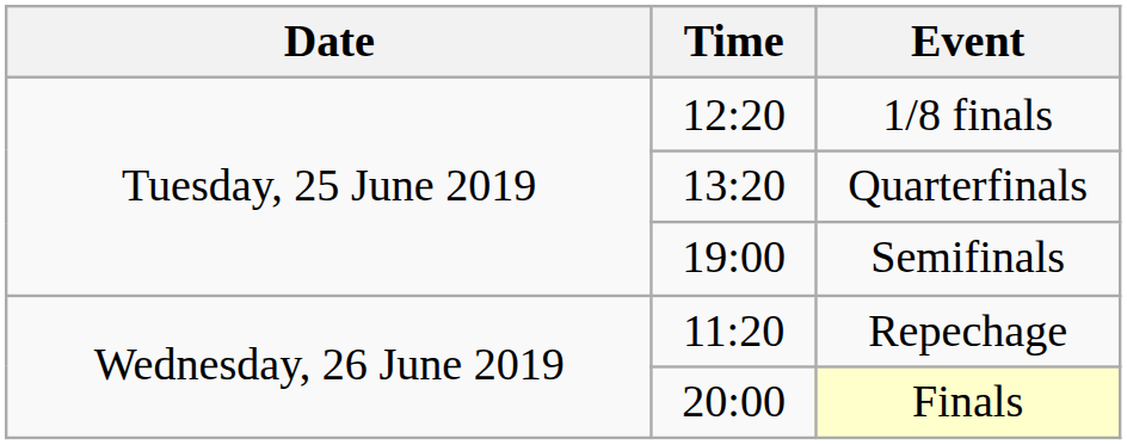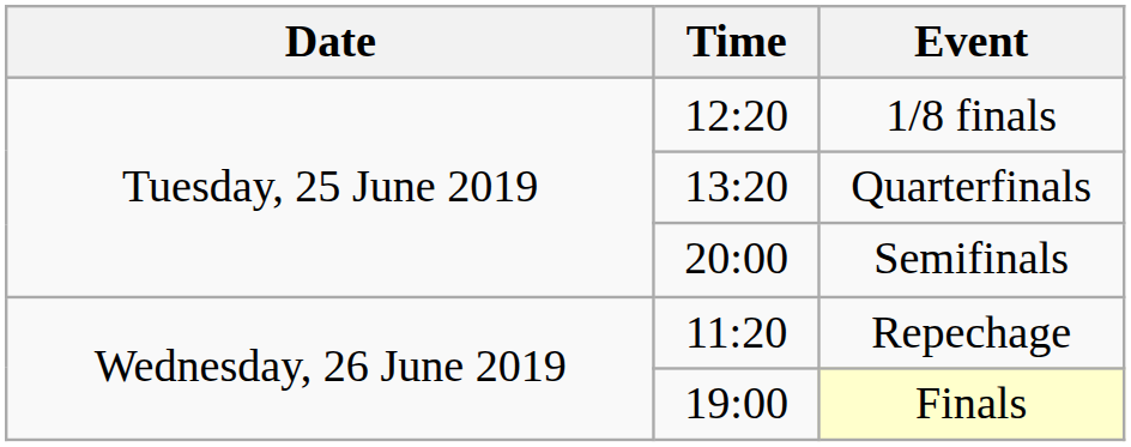Semifinals | Time: 19:00 -> 20:00
Finals | Time: 20:00 -> 19:00
